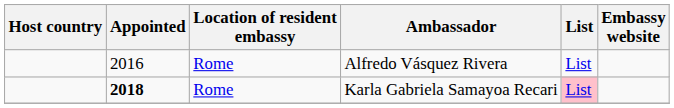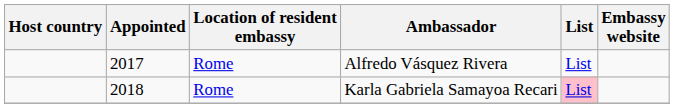Alfredo Vásquez Rivera | Appointed: 2016 -> 2017
Karla Gabriela Samayoa Recari | Appointed: bold -> normal
